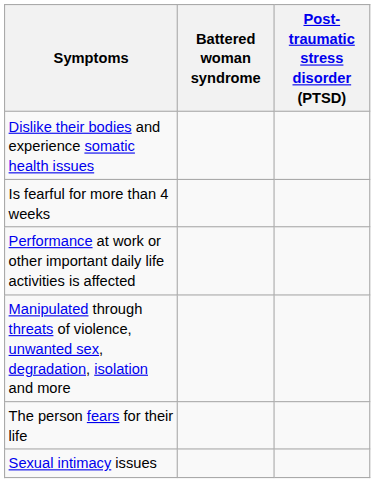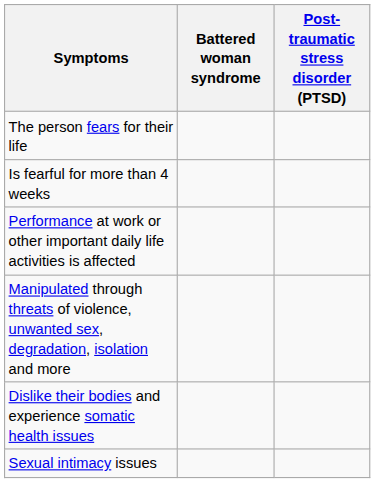rows swapped: The person fears for their life <-> Dislike their bodies and experience somatic health issues
